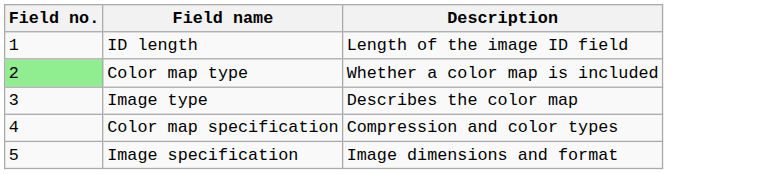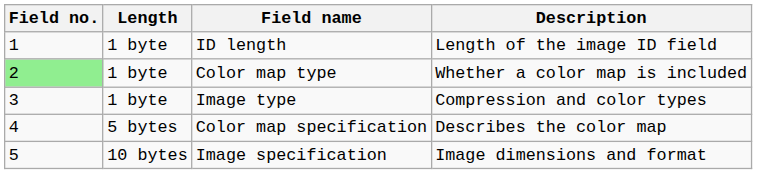+ column: Length | 1 byte | 1 byte | 1 byte | 5 bytes | 10 bytes
Image type | Description: Describes the color map -> Compression and color types
Color map specification | Description: Compression and color types -> Describes the color map
